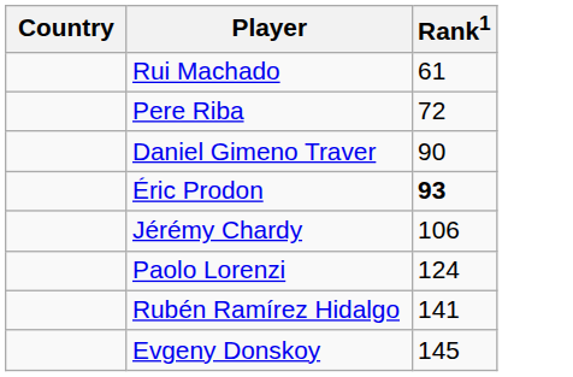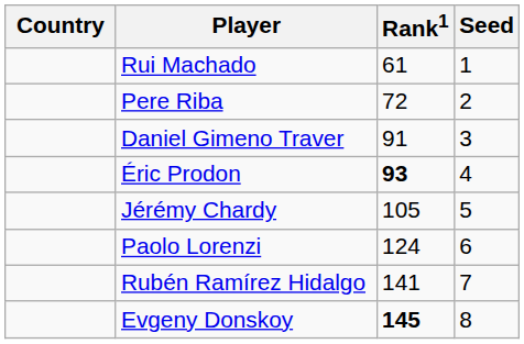+ column: Seed | 1 | 2 | 3 | 4 | 5 | 6 | 7 | 8
Daniel Gimeno Traver | Rank1: 90 -> 91
Jérémy Chardy | Rank1: 106 -> 105
Evgeny Donskoy | Rank1: normal -> bold
